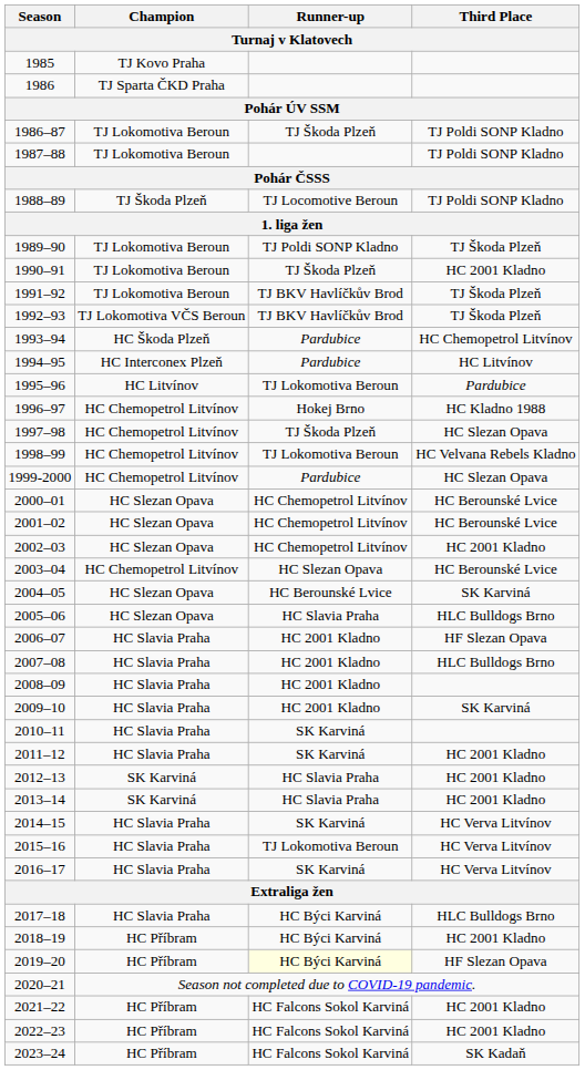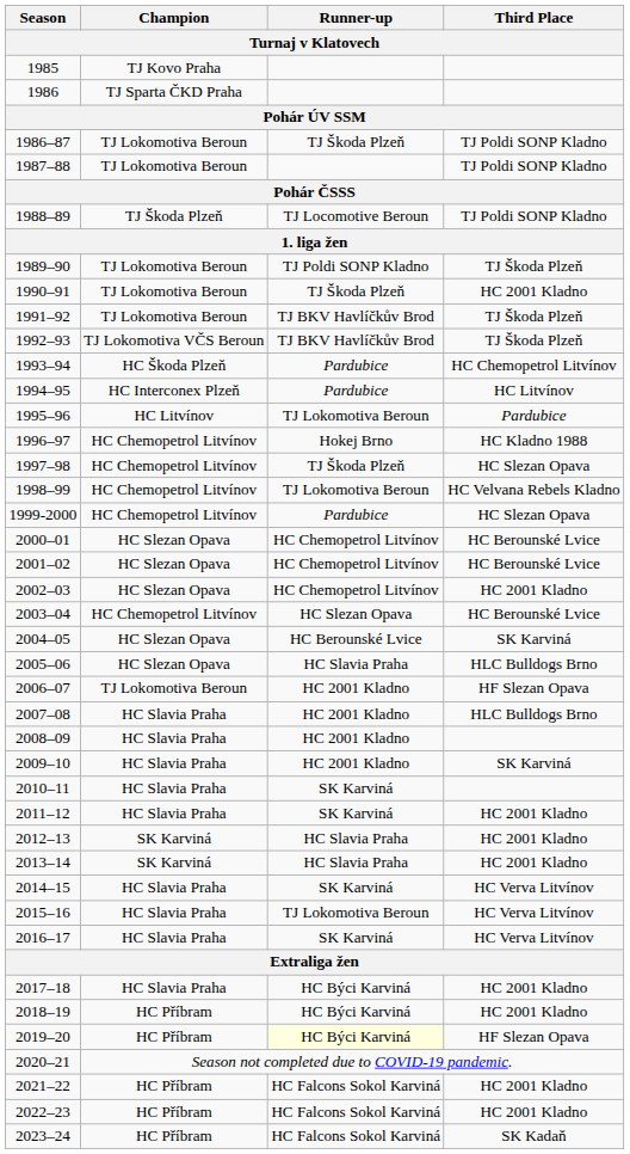2006–07 | Champion: HC Slavia Praha -> TJ Lokomotiva Beroun
2017–18 | Third Place: HLC Bulldogs Brno -> HC 2001 Kladno
